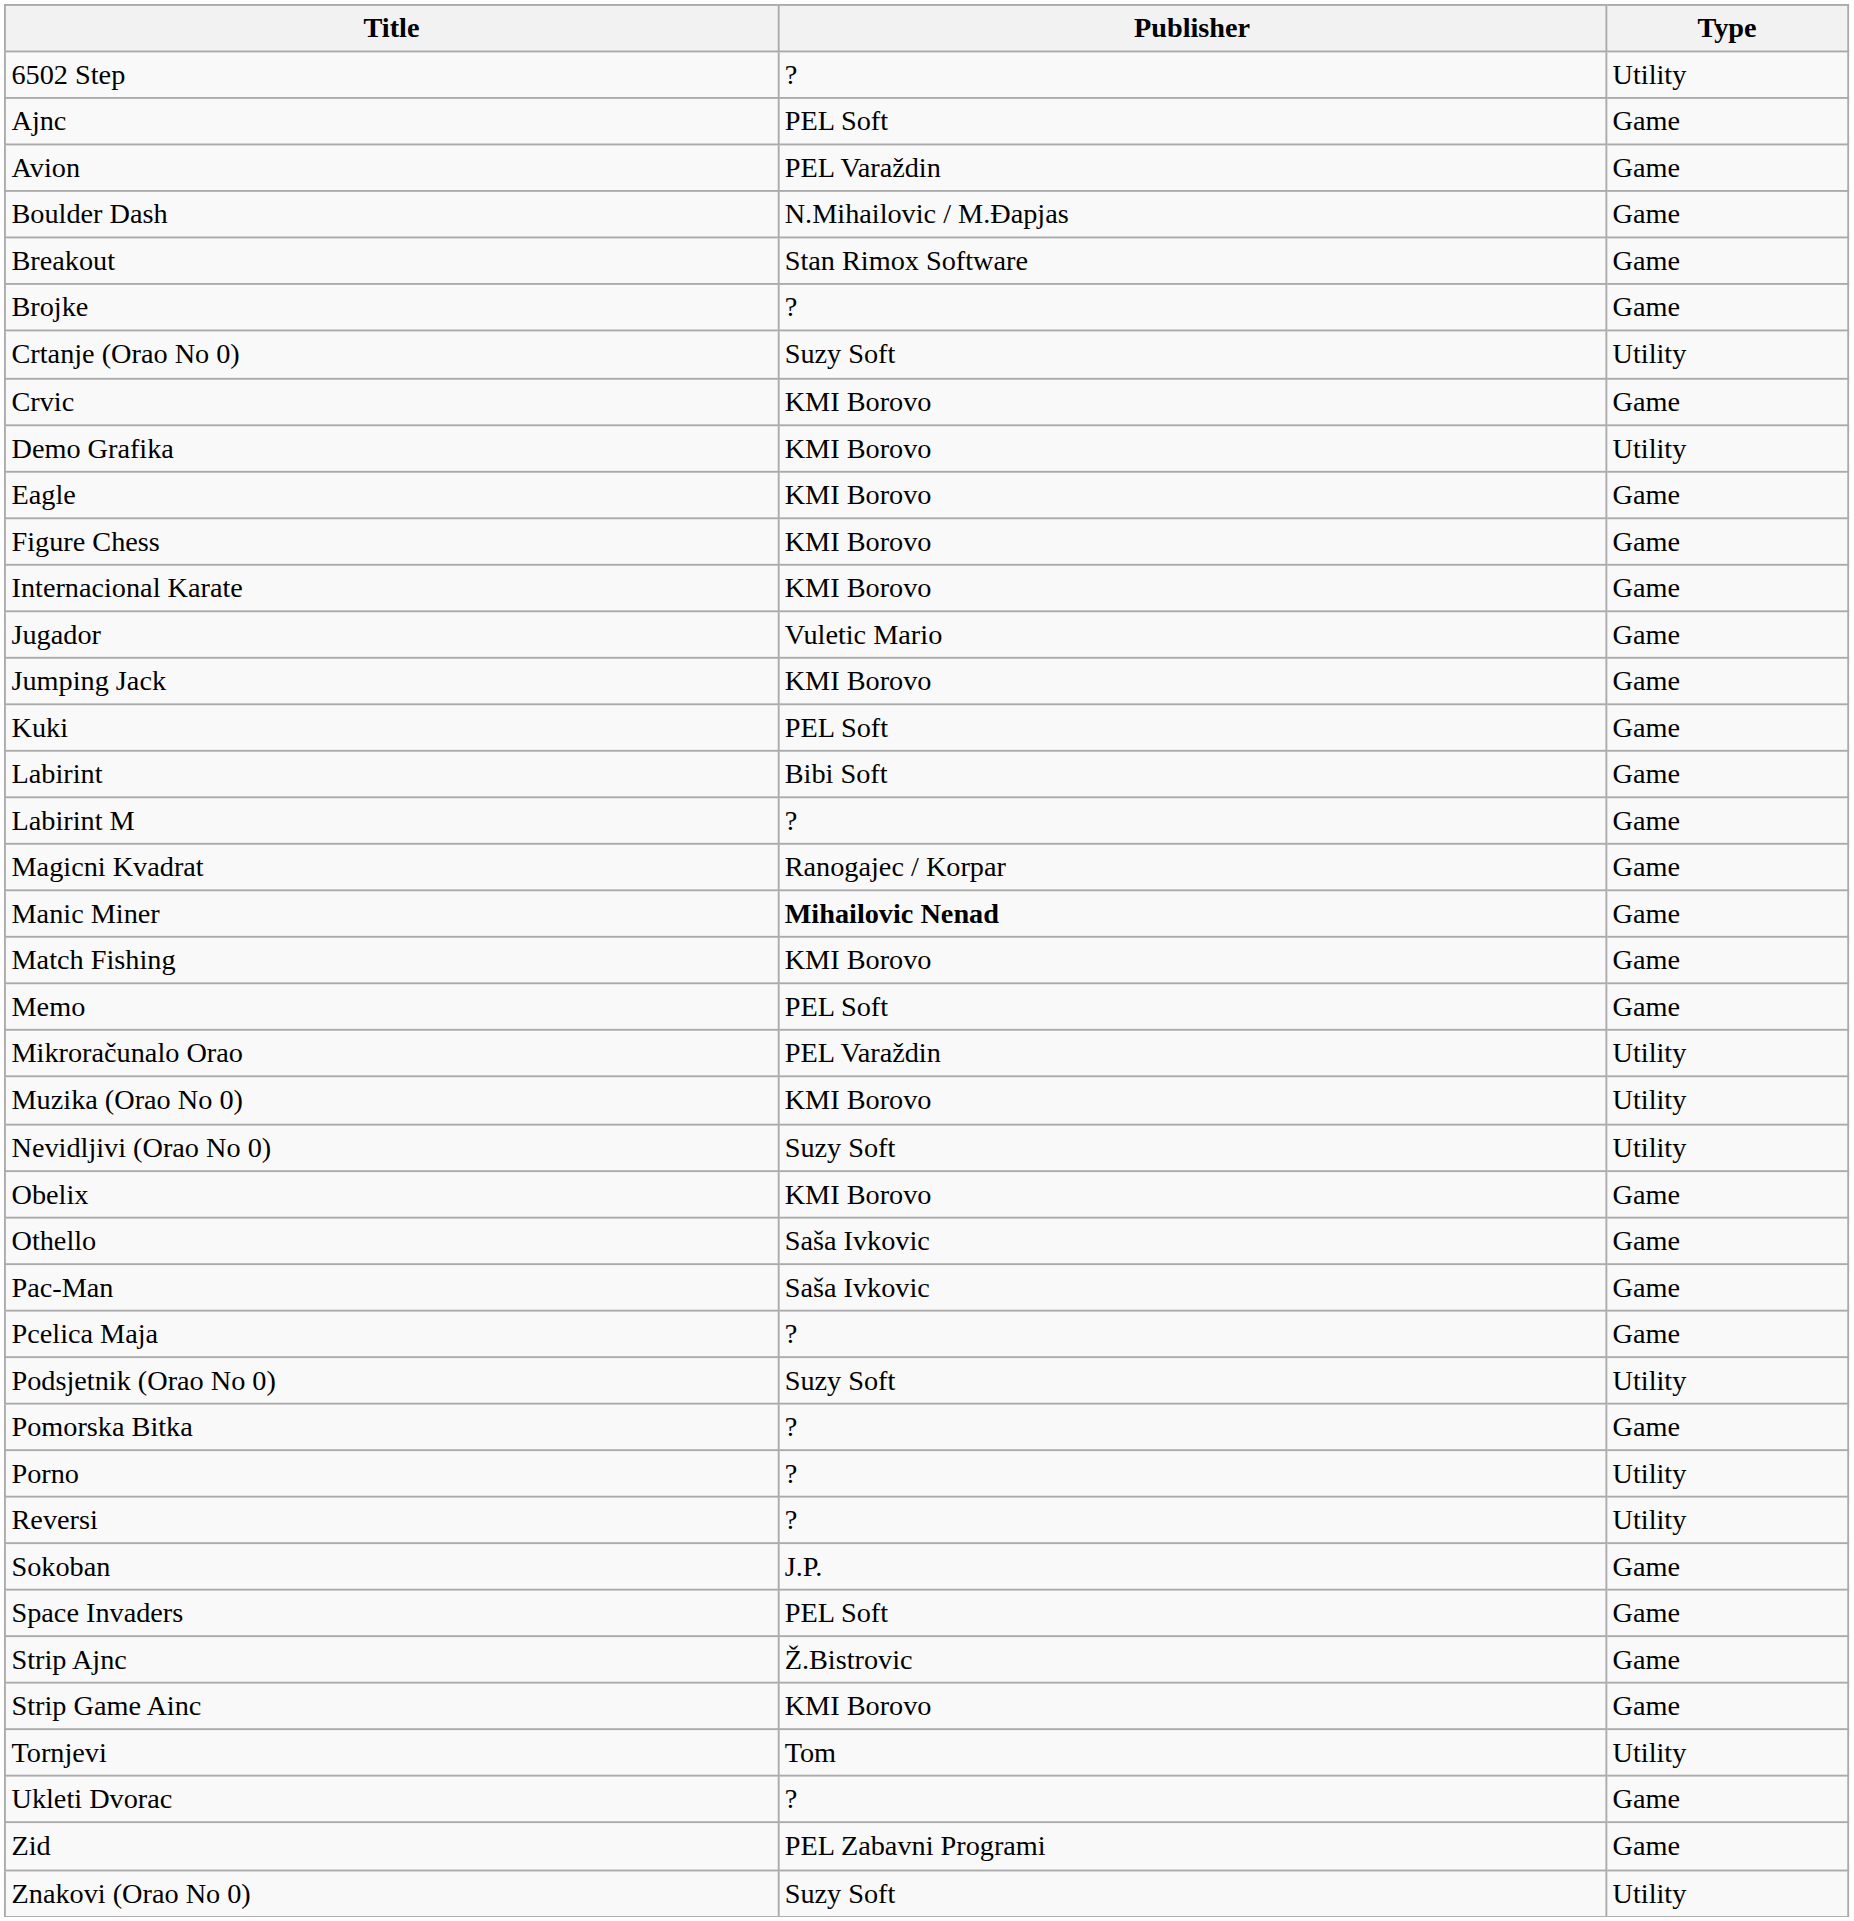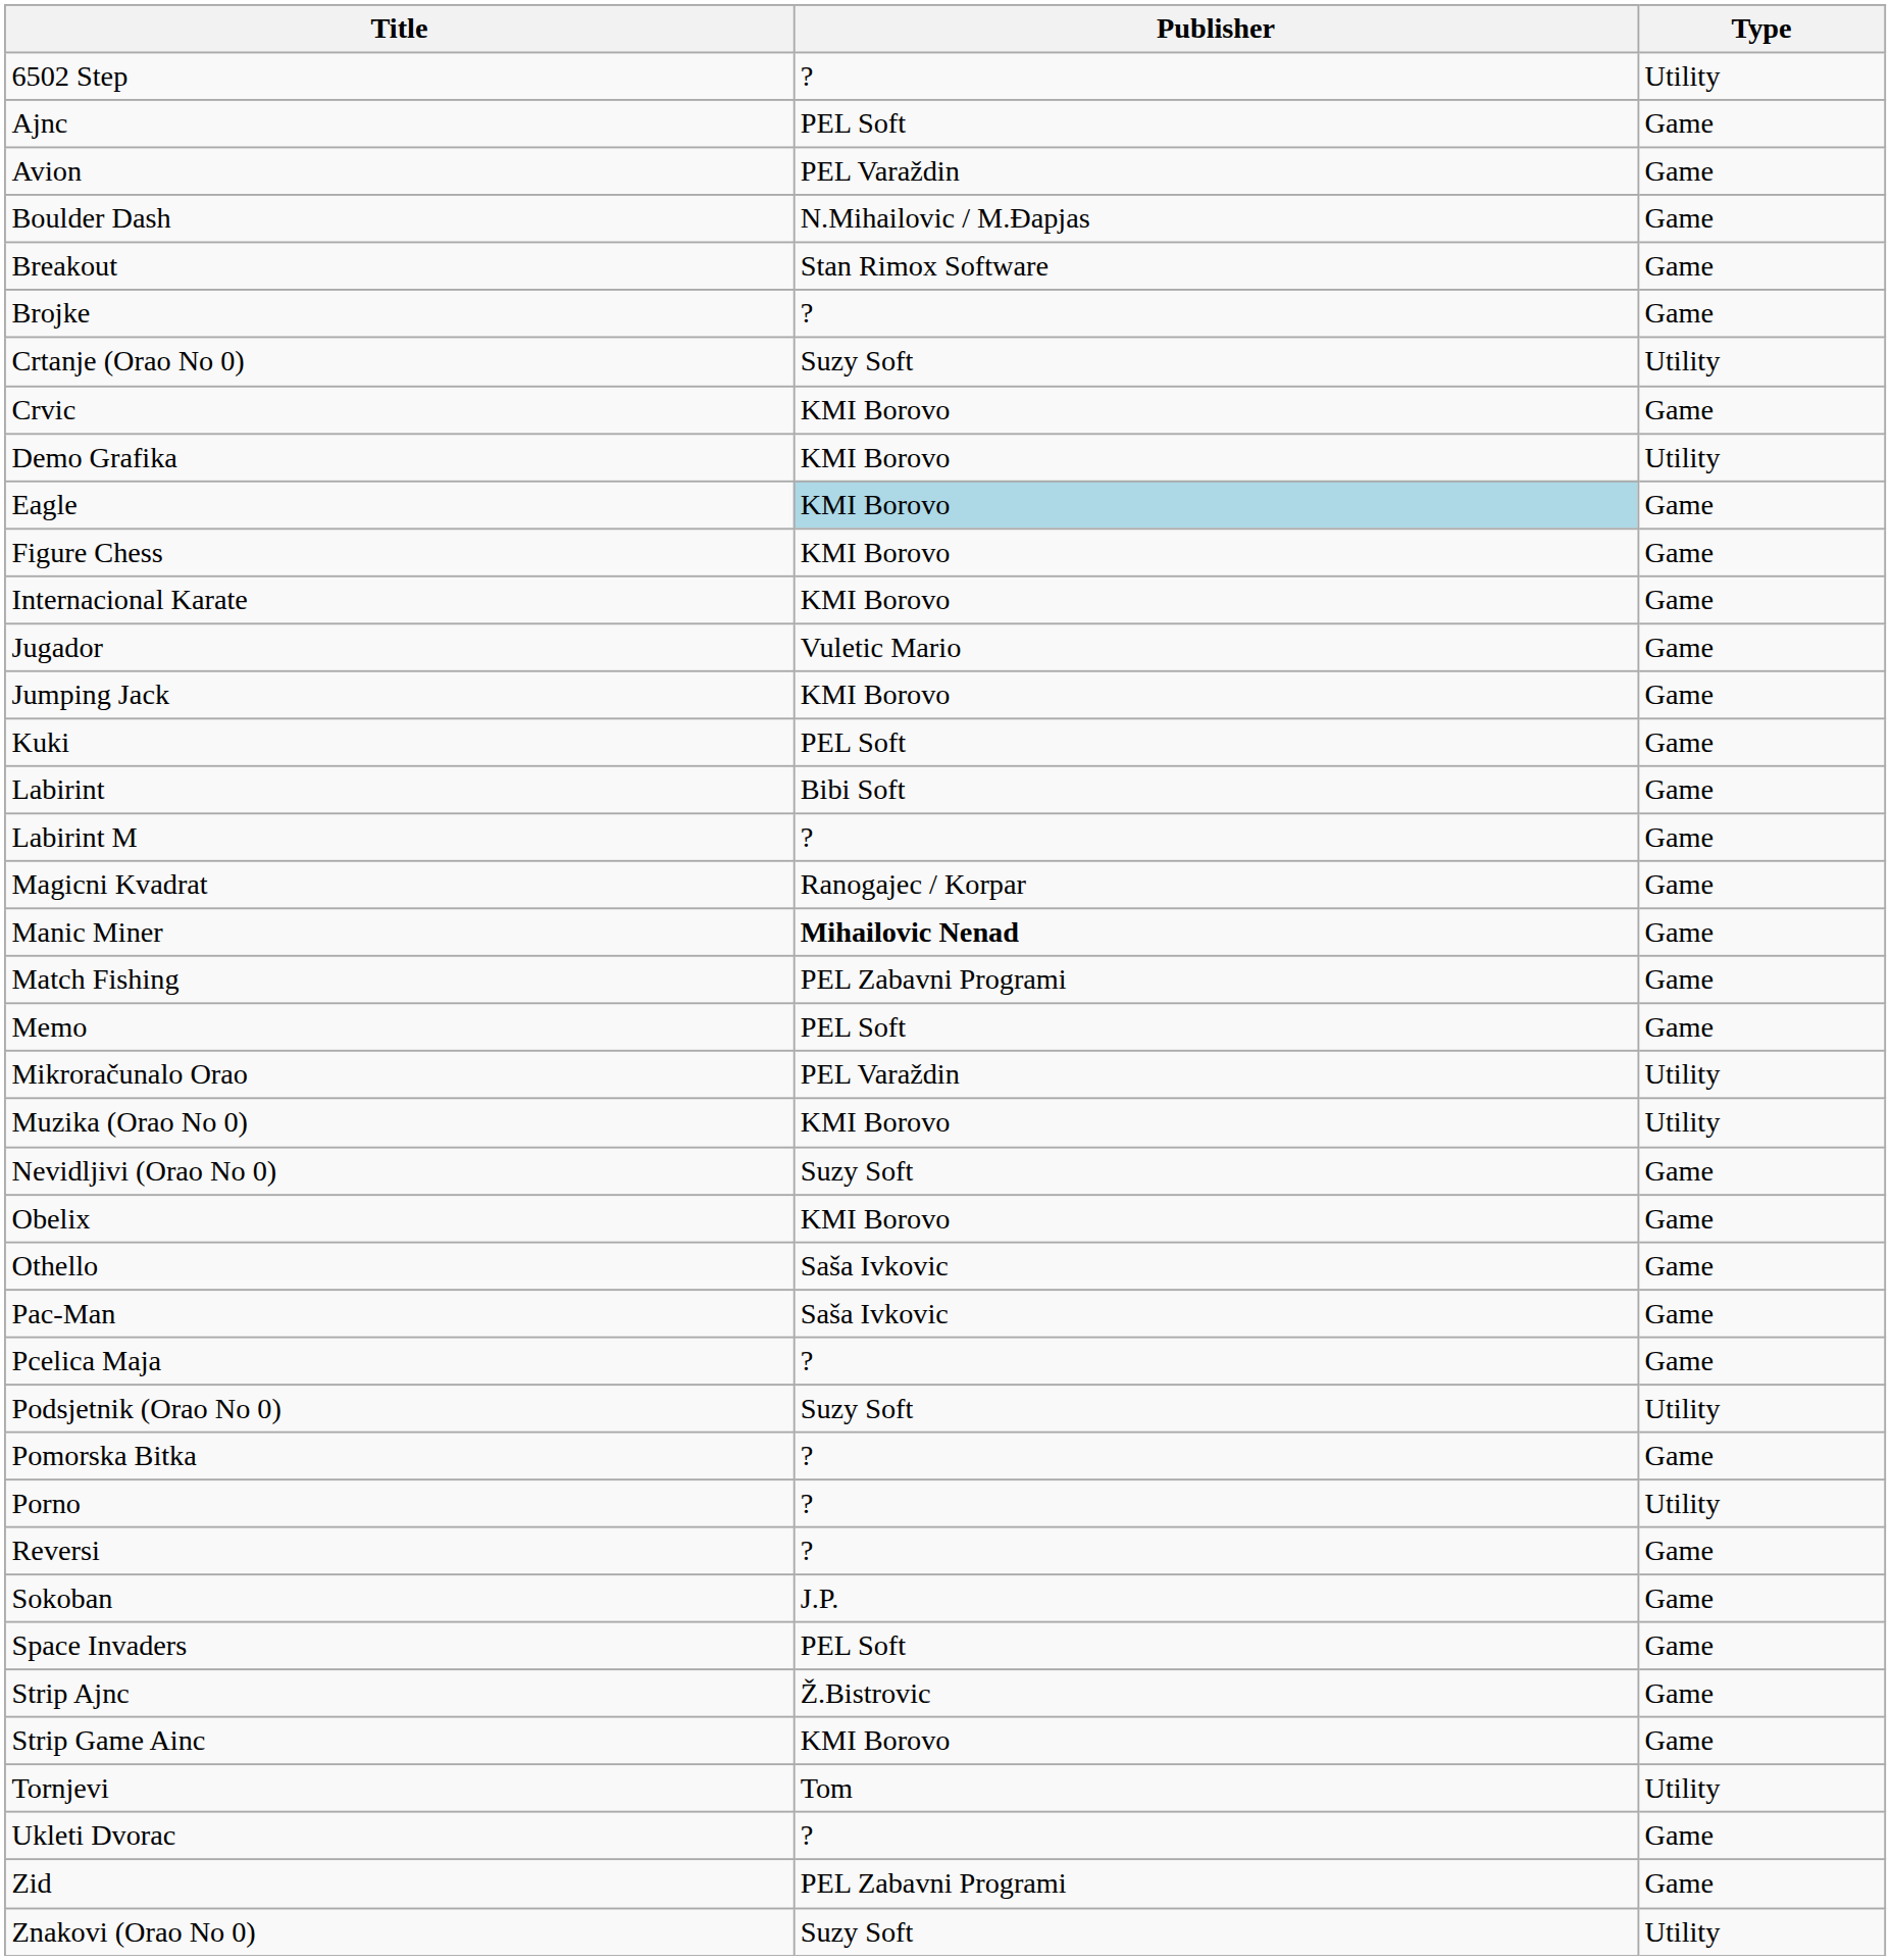Eagle | Publisher: no background -> lightblue background
Match Fishing | Publisher: KMI Borovo -> PEL Zabavni Programi
Nevidljivi (Orao No 0) | Type: Utility -> Game
Reversi | Type: Utility -> Game
